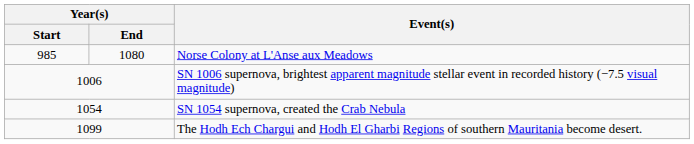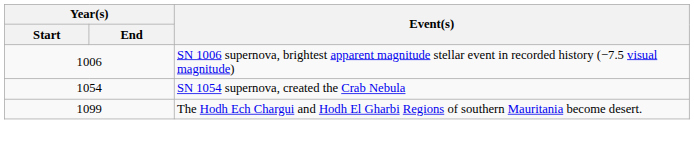- row: 985 | 1080 | Norse Colony at L'Anse aux Meadows
